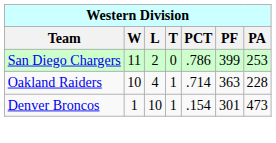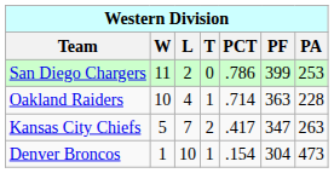+ row: Kansas City Chiefs | 5 | 7 | 2 | .417 | 347 | 263
Denver Broncos | PF: 301 -> 304
